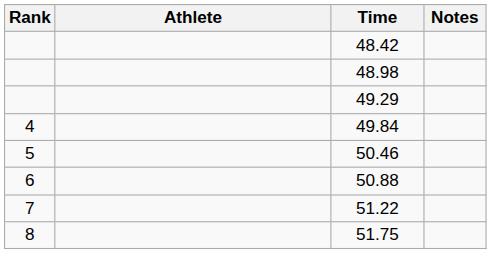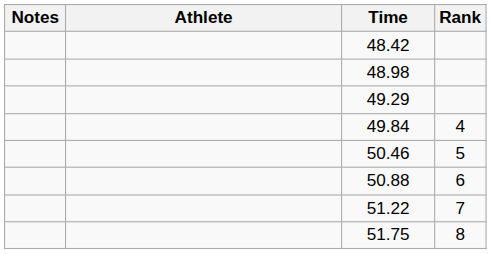columns swapped: Rank <-> Notes
